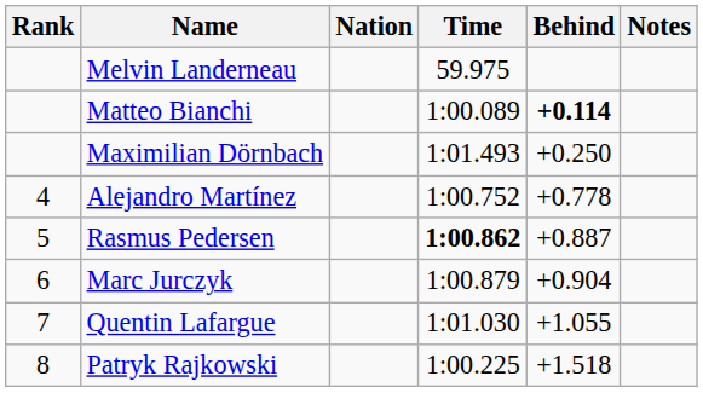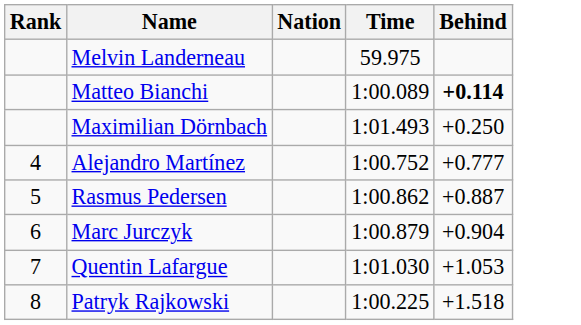- column: Notes
Alejandro Martínez | Behind: +0.778 -> +0.777
Rasmus Pedersen | Time: bold -> normal
Quentin Lafargue | Behind: +1.055 -> +1.053
